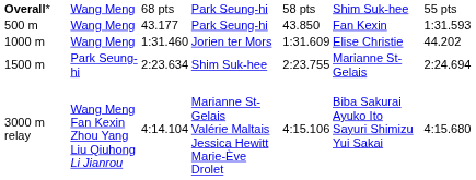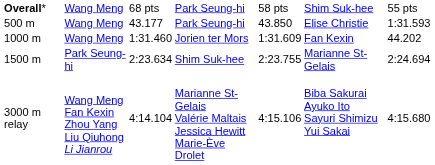500 m / Park Seung-hi | column 6: Fan Kexin -> Elise Christie
Jorien ter Mors | column 6: Elise Christie -> Fan Kexin
